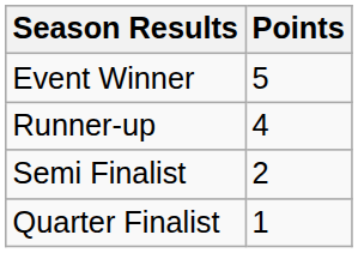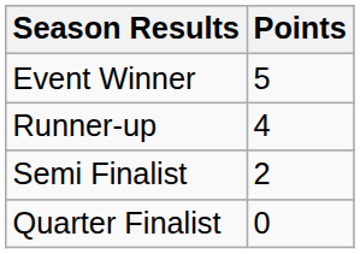Quarter Finalist | Points: 1 -> 0
